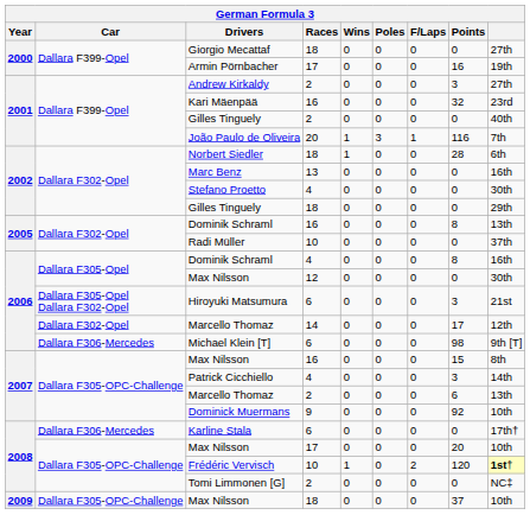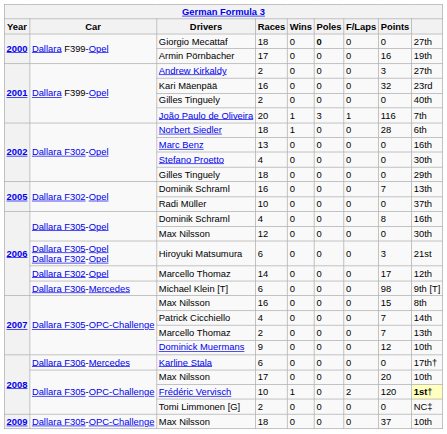Giorgio Mecattaf | Poles: normal -> bold
Dominik Schraml / 16 | Points: 8 -> 7
Patrick Cicchiello | Points: 3 -> 7
Marcello Thomaz / 2 | Points: 6 -> 7
Dominick Muermans | Points: 92 -> 12
